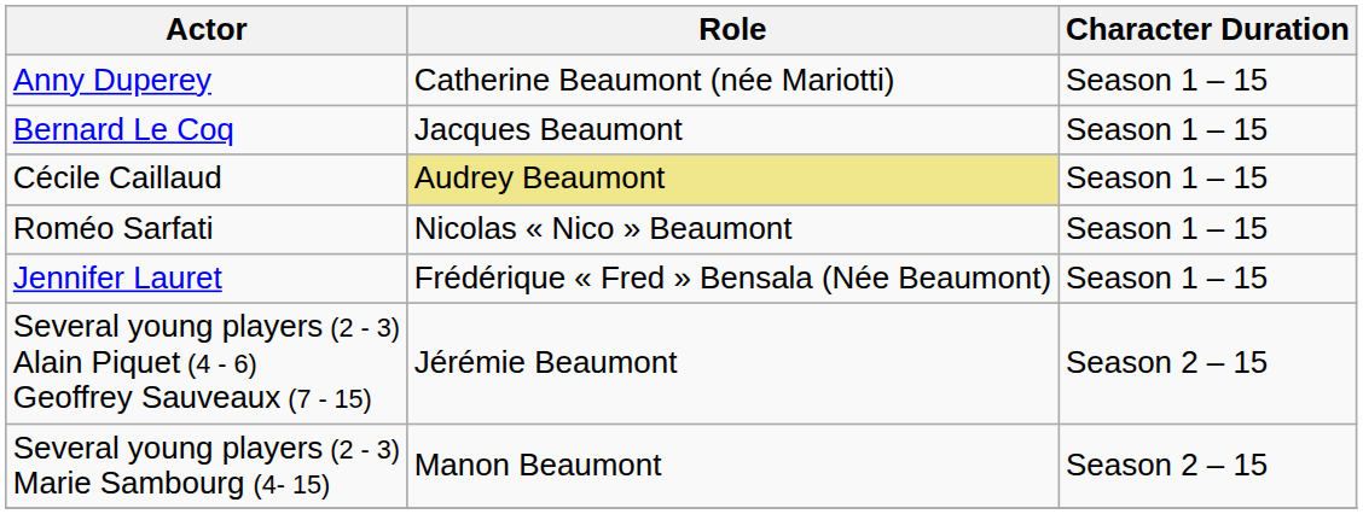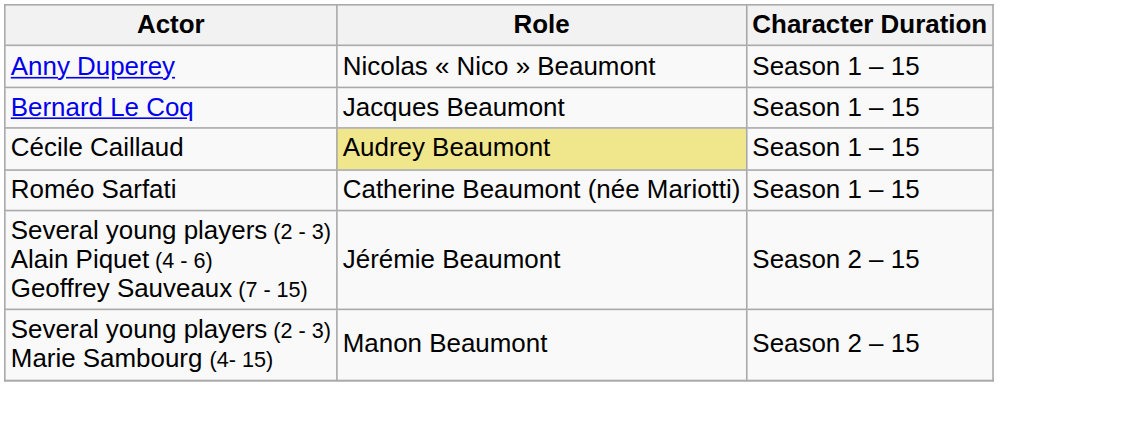Anny Duperey | Role: Catherine Beaumont (née Mariotti) -> Nicolas « Nico » Beaumont
Roméo Sarfati | Role: Nicolas « Nico » Beaumont -> Catherine Beaumont (née Mariotti)
- row: Jennifer Lauret | Frédérique « Fred » Bensala (Née Beaumont) | Season 1 – 15
